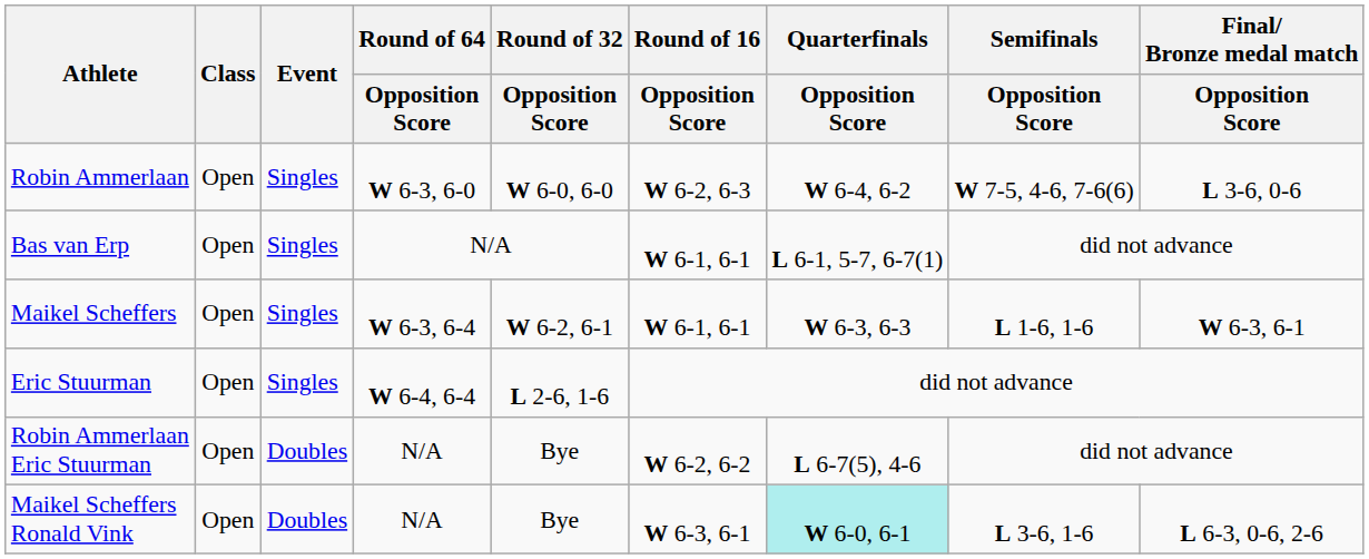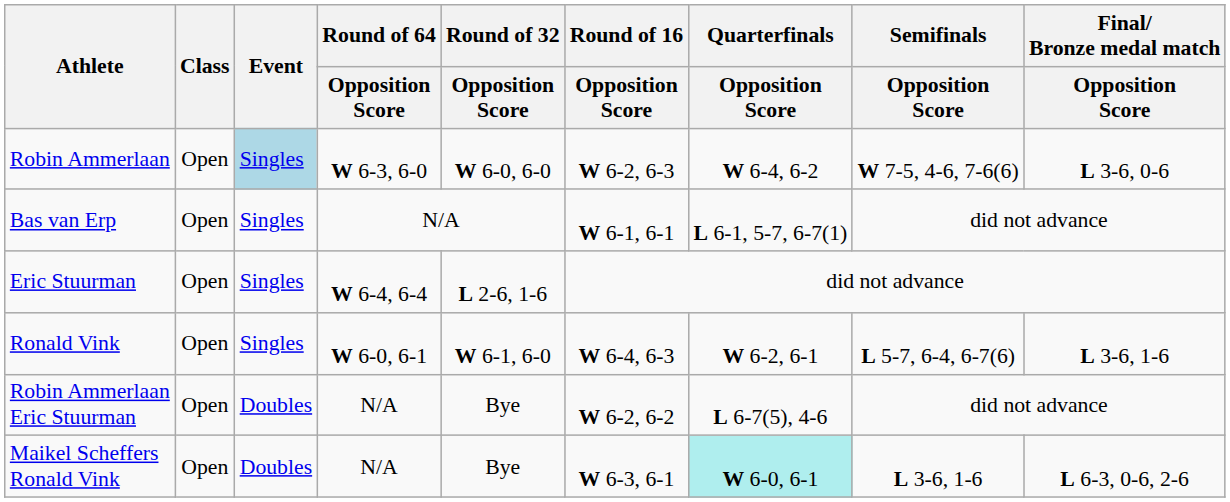Robin Ammerlaan | Event: no background -> lightblue background
- row: Maikel Scheffers | Open | Singles | W 6-3, 6-4 | W 6-2, 6-1 | W 6-1, 6-1 | W 6-3, 6-3 | L 1-6, 1-6 | W 6-3, 6-1
+ row: Ronald Vink | Open | Singles | W 6-0, 6-1 | W 6-1, 6-0 | W 6-4, 6-3 | W 6-2, 6-1 | L 5-7, 6-4, 6-7(6) | L 3-6, 1-6
